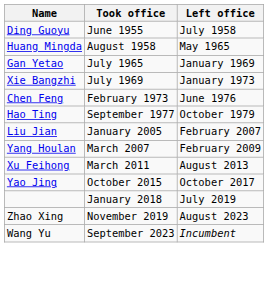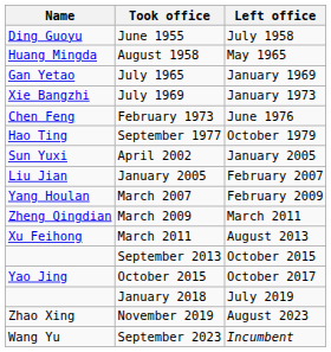+ row: Sun Yuxi | April 2002 | January 2005
+ row: Zheng Qingdian | March 2009 | March 2011
+ row: September 2013 | October 2015
